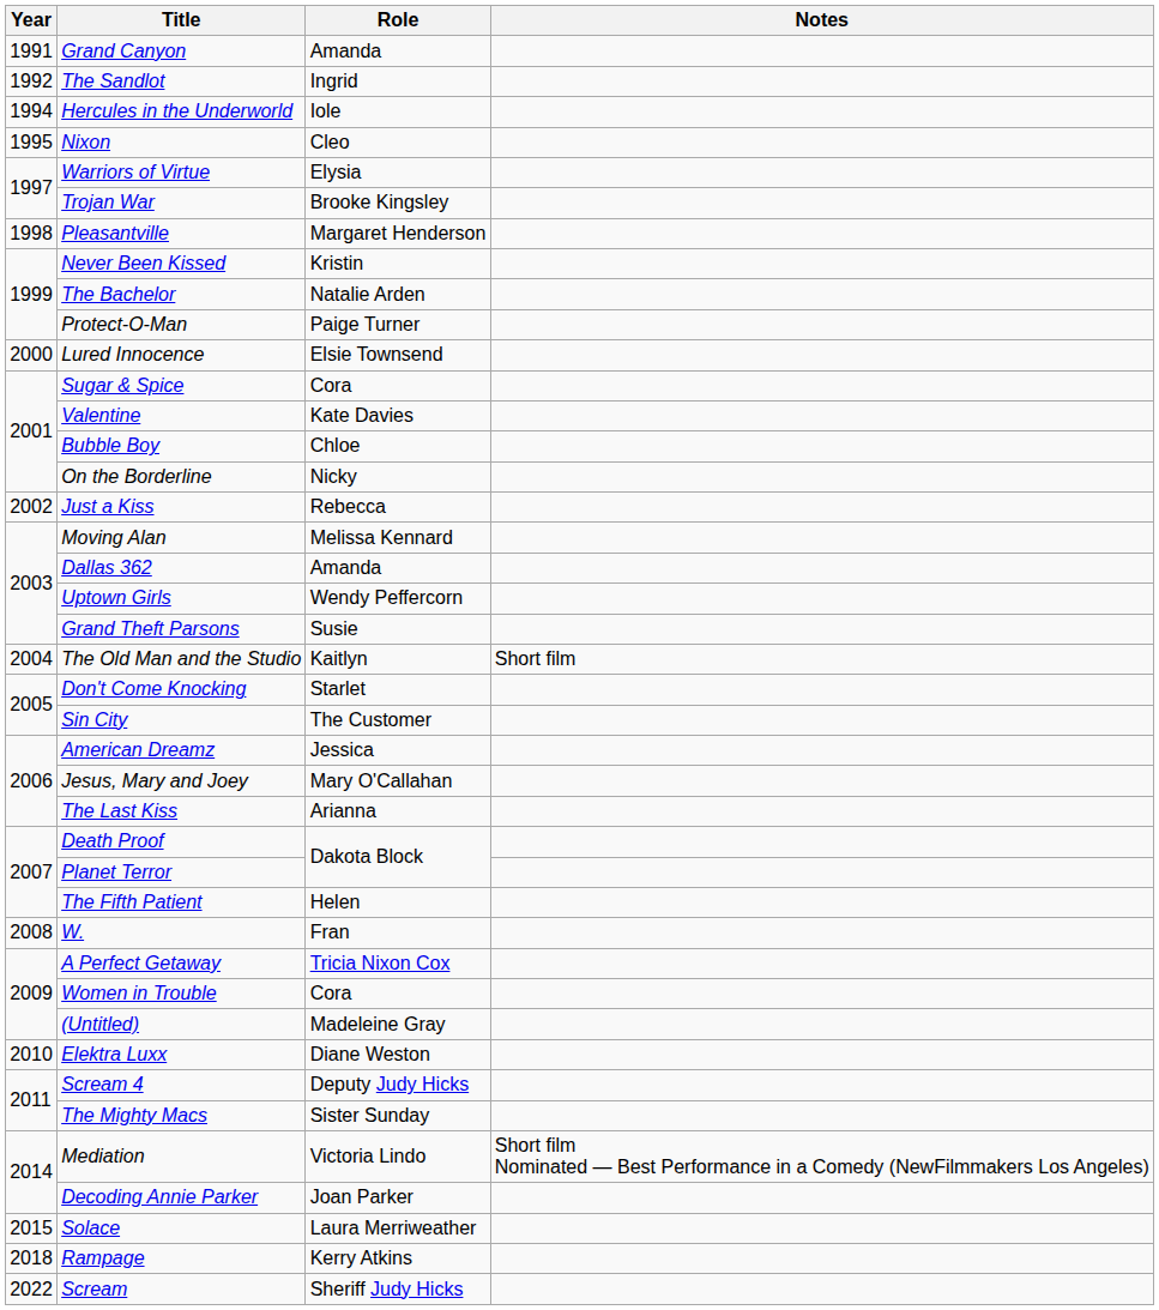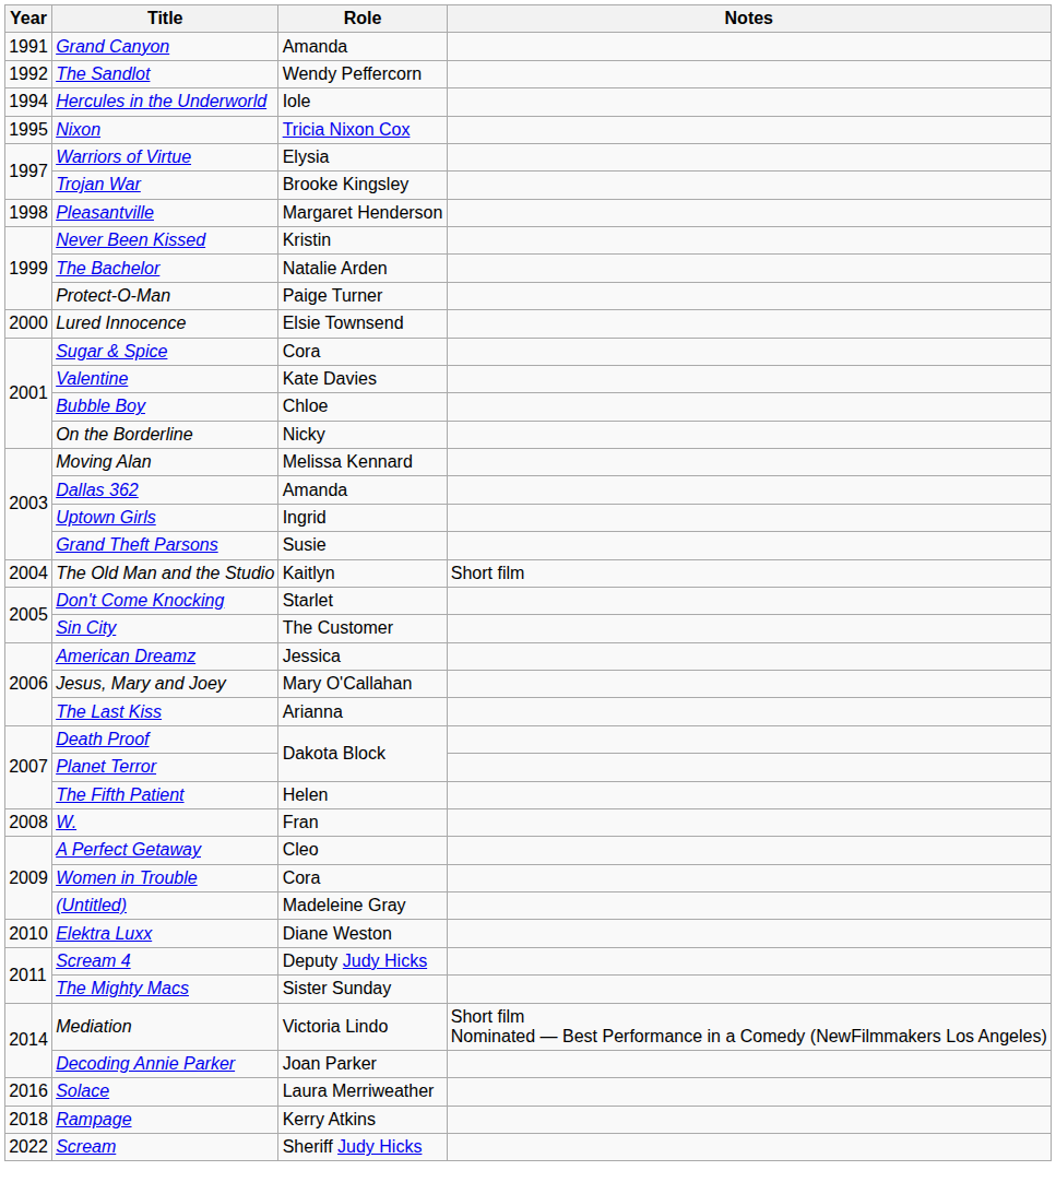The Sandlot | Role: Ingrid -> Wendy Peffercorn
Nixon | Role: Cleo -> Tricia Nixon Cox
- row: 2002 | Just a Kiss | Rebecca
Uptown Girls | Role: Wendy Peffercorn -> Ingrid
A Perfect Getaway | Role: Tricia Nixon Cox -> Cleo
Solace | Year: 2015 -> 2016
